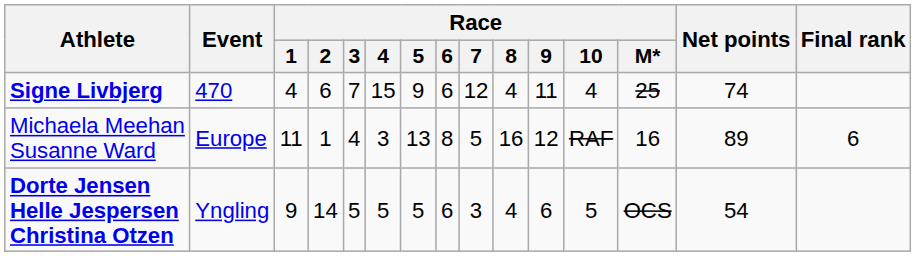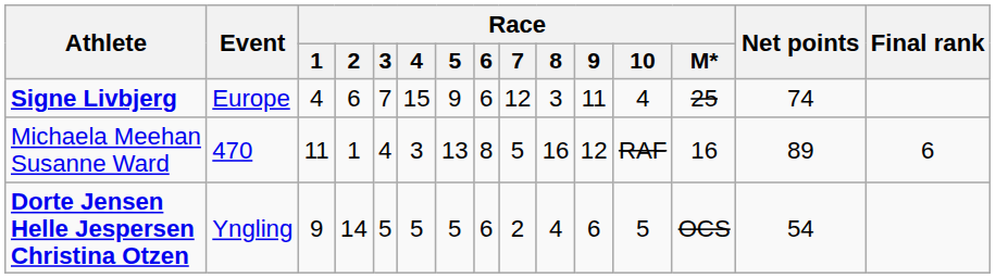Signe Livbjerg | Event: 470 -> Europe
Signe Livbjerg | Race / 8: 4 -> 3
Michaela Meehan Susanne Ward | Event: Europe -> 470
Dorte Jensen Helle Jespersen Christina Otzen | Race / 7: 3 -> 2
